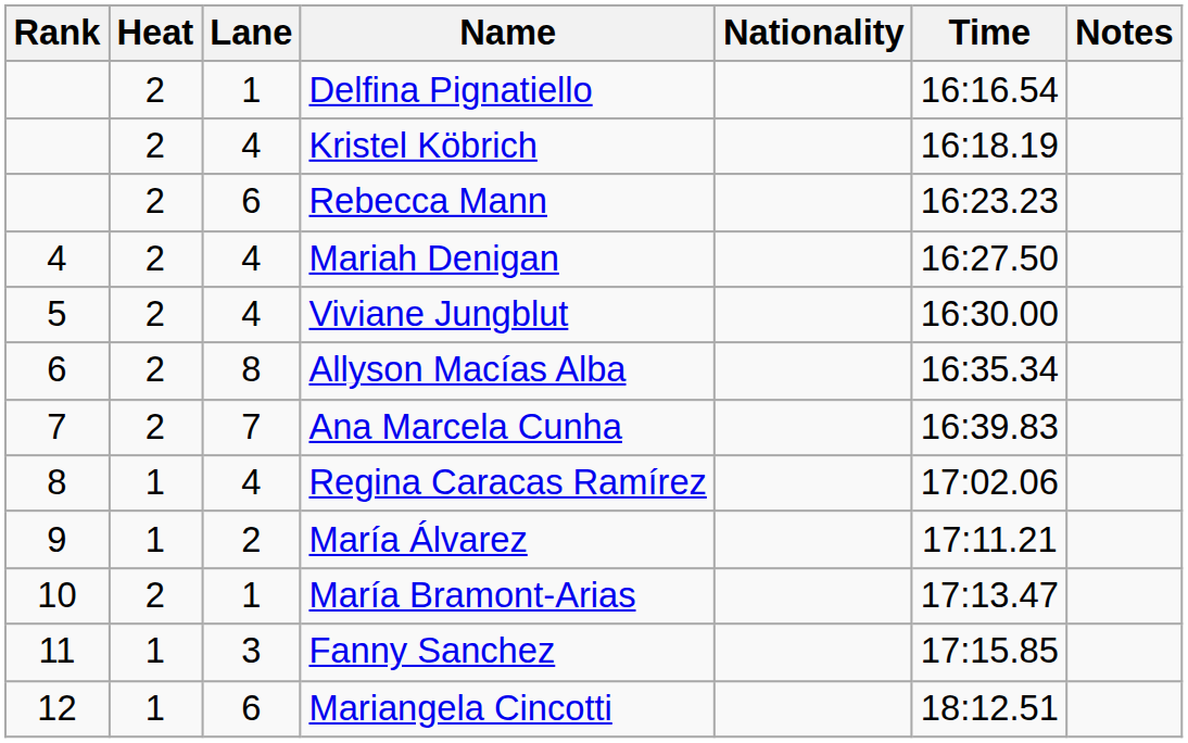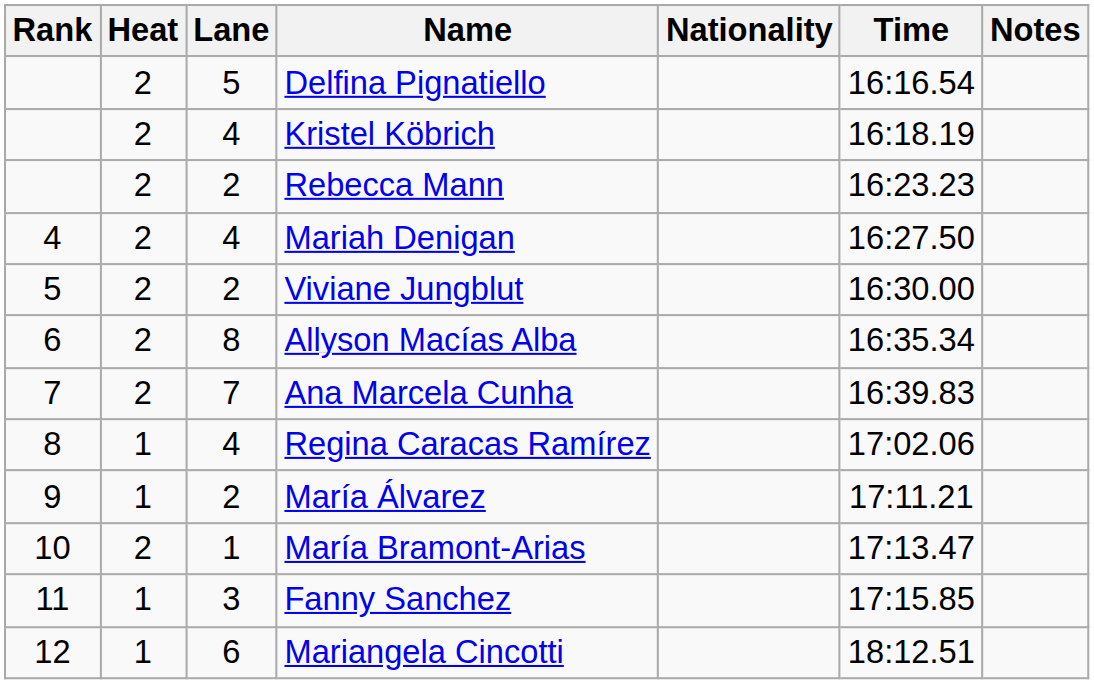Delfina Pignatiello | Lane: 1 -> 5
Rebecca Mann | Lane: 6 -> 2
Viviane Jungblut | Lane: 4 -> 2
